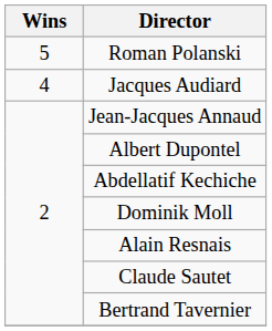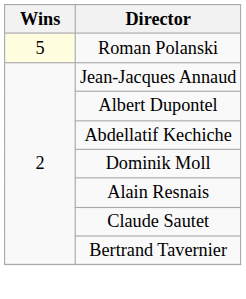Roman Polanski | Wins: no background -> lightyellow background
- row: 4 | Jacques Audiard
